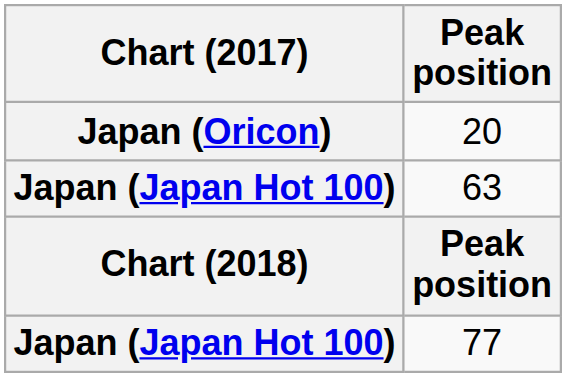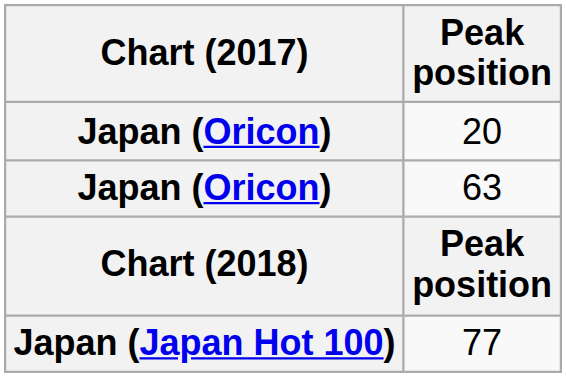63 | Chart (2017): Japan (Japan Hot 100) -> Japan (Oricon)
